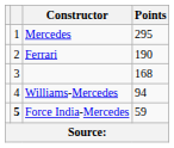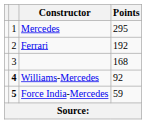Ferrari | Points: 190 -> 192
Williams-Mercedes | column 2: normal -> bold
Williams-Mercedes | Points: 94 -> 92
